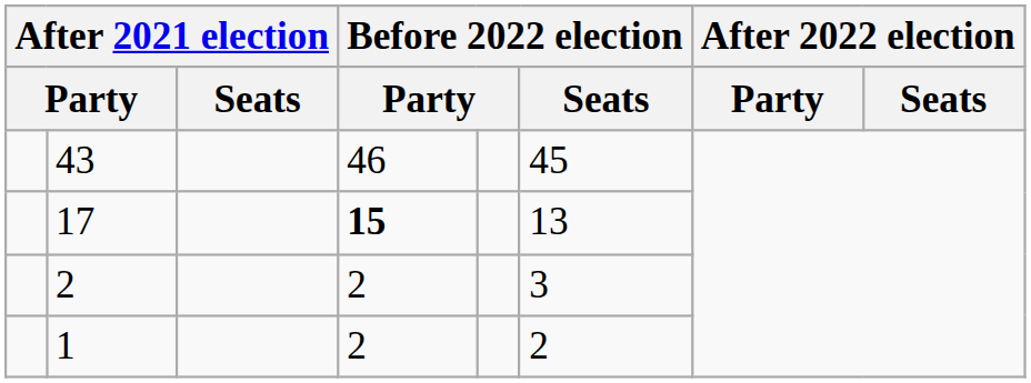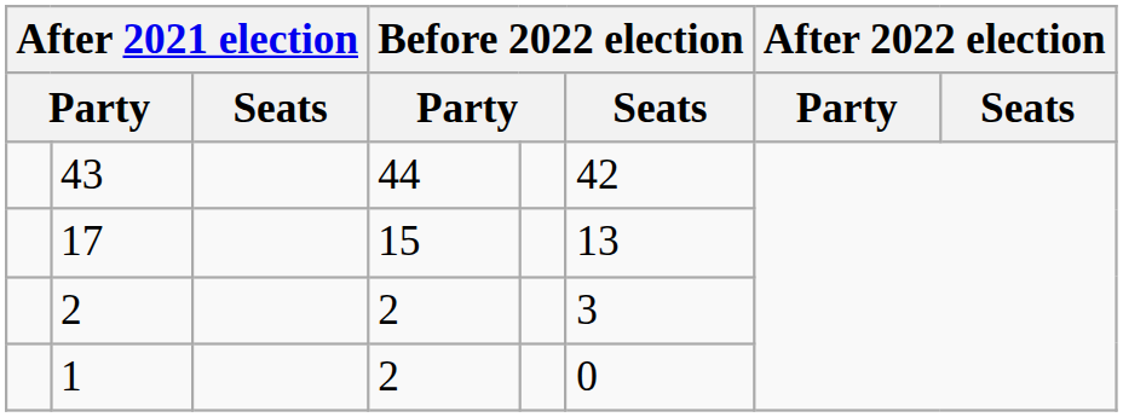43 | column 4: 46 -> 44
43 | Before 2022 election / Seats: 45 -> 42
17 | column 4: bold -> normal
1 | Before 2022 election / Seats: 2 -> 0
